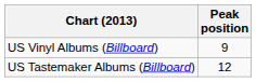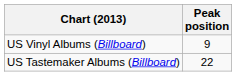US Tastemaker Albums (Billboard) | Peak position: 12 -> 22
